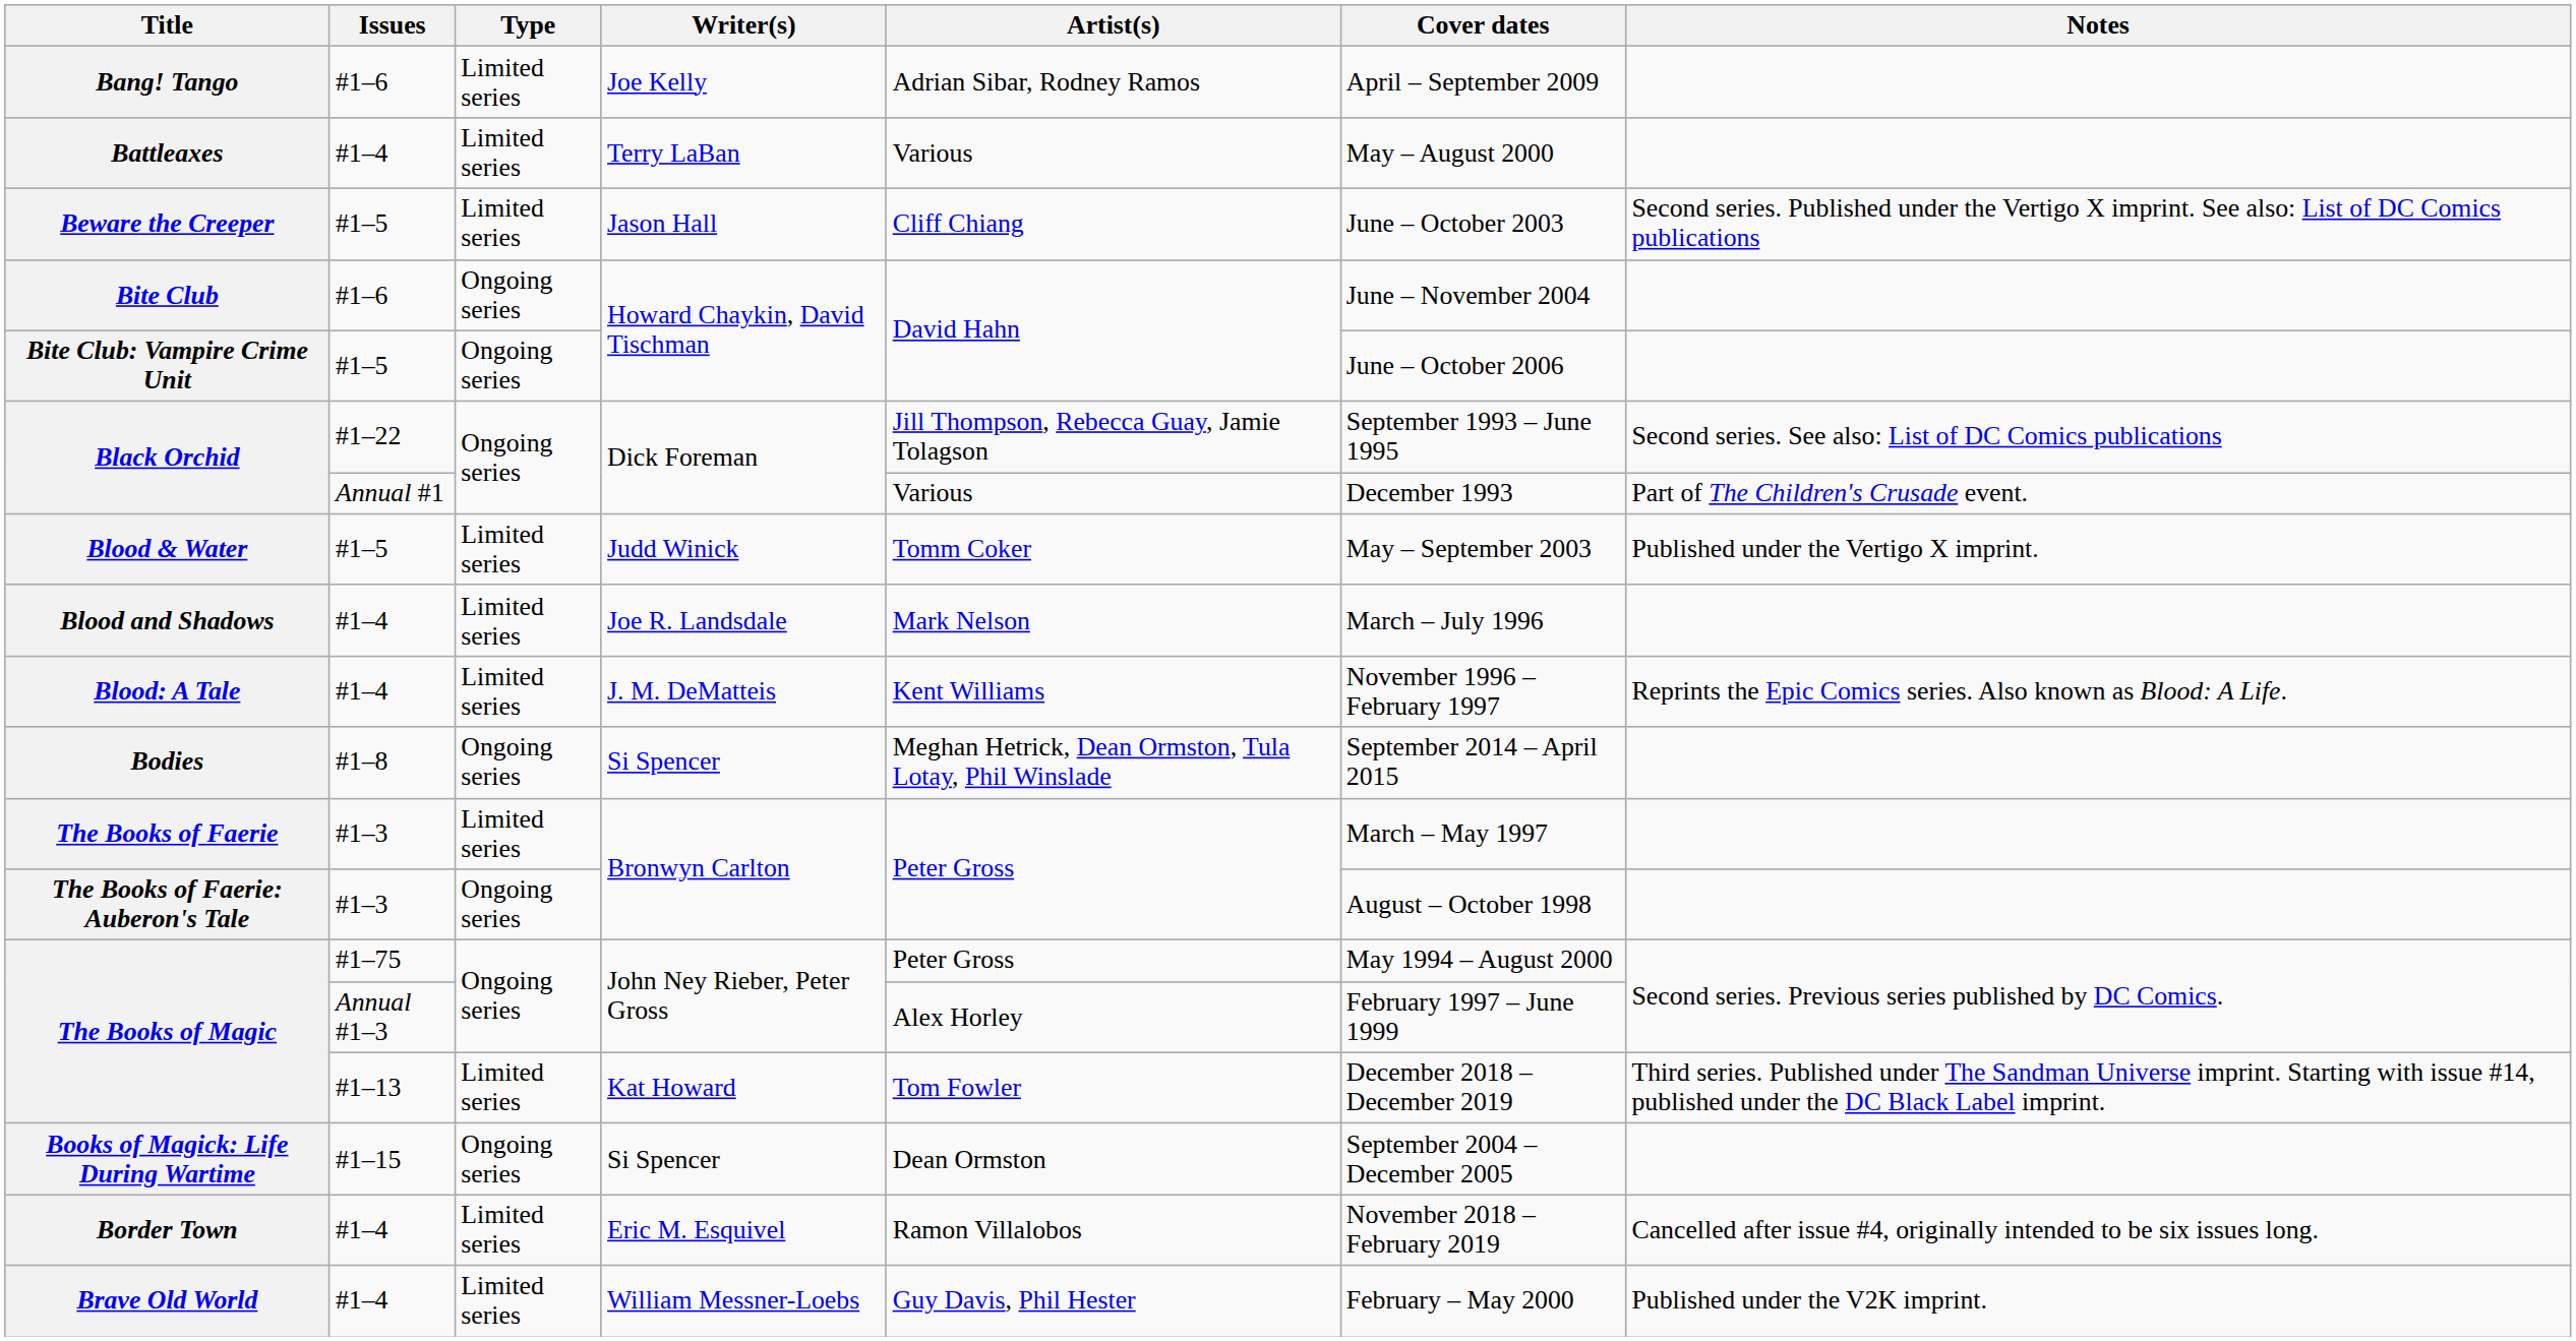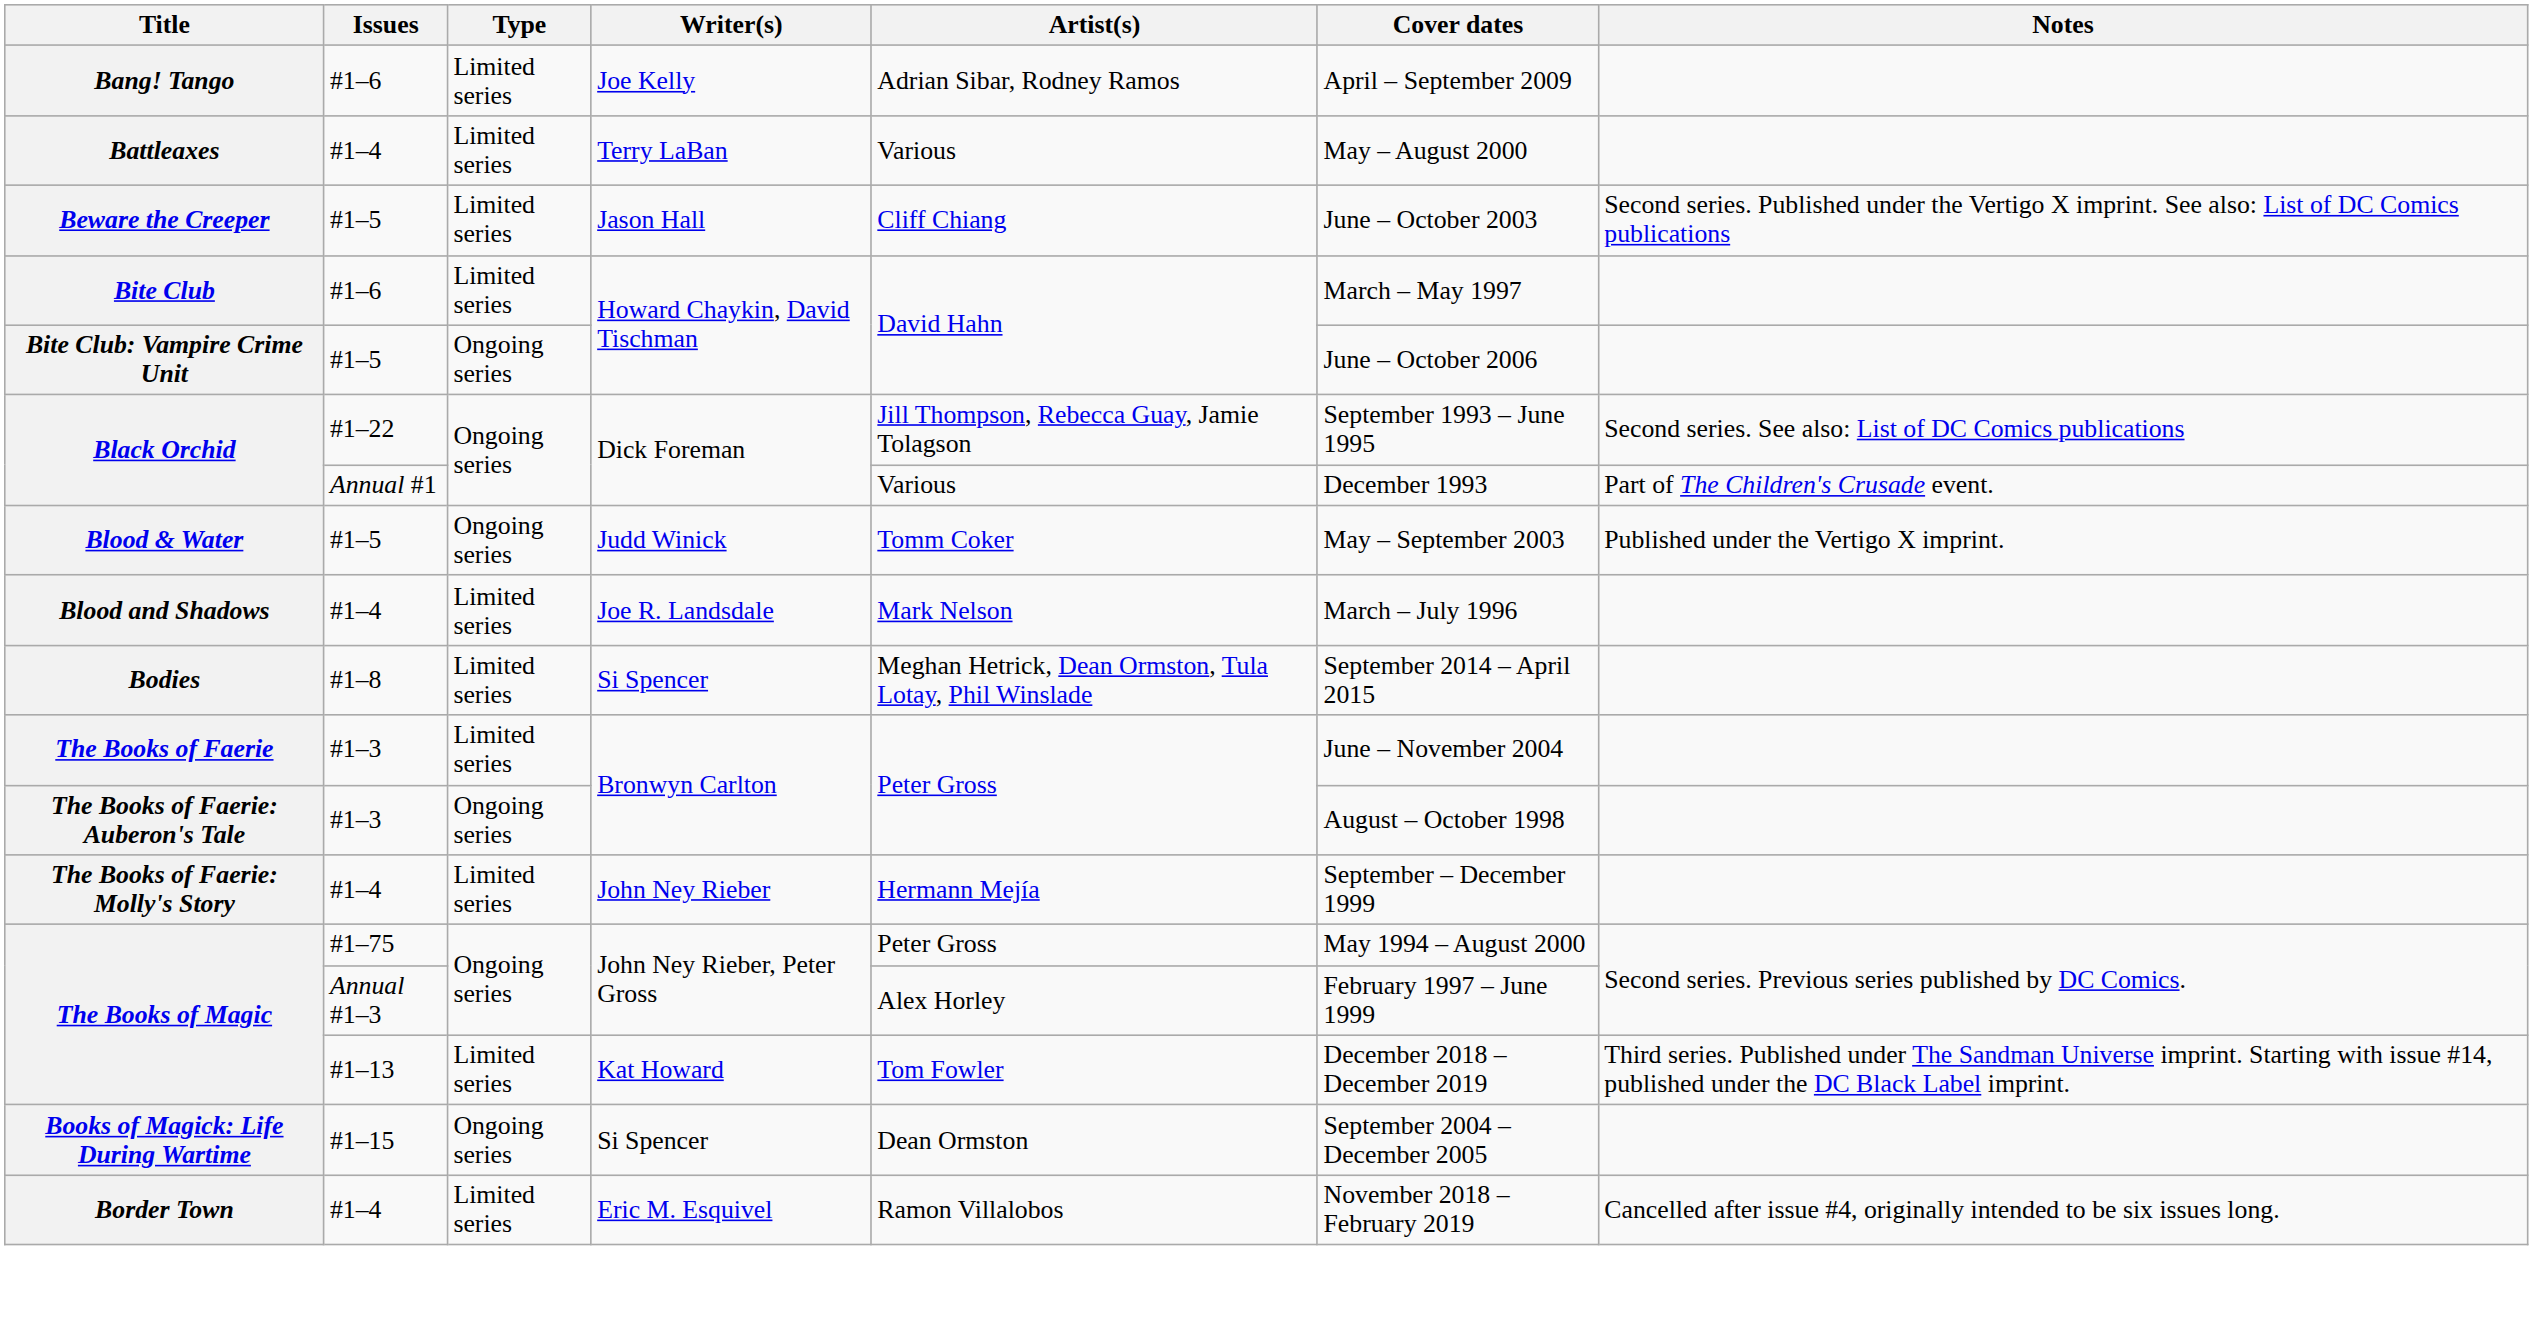Bite Club | Type: Ongoing series -> Limited series
Bite Club | Cover dates: June – November 2004 -> March – May 1997
Blood & Water | Type: Limited series -> Ongoing series
- row: Blood: A Tale | #1–4 | Limited series | J. M. DeMatteis | Kent Williams | November 1996 – February 1997 | Reprints the Epic Comics series. Also known as Blood: A Life.
Bodies | Type: Ongoing series -> Limited series
The Books of Faerie | Cover dates: March – May 1997 -> June – November 2004
+ row: The Books of Faerie: Molly's Story | #1–4 | Limited series | John Ney Rieber | Hermann Mejía | September – December 1999
- row: Brave Old World | #1–4 | Limited series | William Messner-Loebs | Guy Davis, Phil Hester | February – May 2000 | Published under the V2K imprint.
